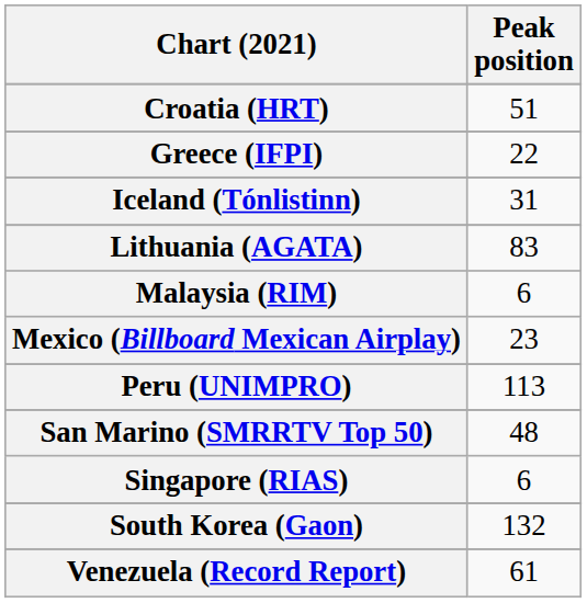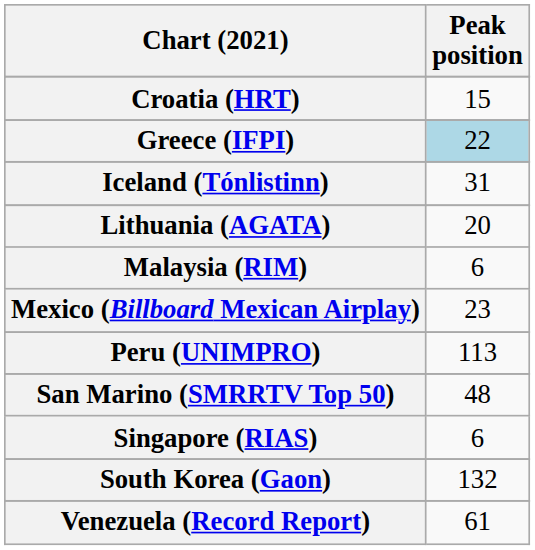Croatia (HRT) | Peak position: 51 -> 15
Greece (IFPI) | Peak position: no background -> lightblue background
Lithuania (AGATA) | Peak position: 83 -> 20
